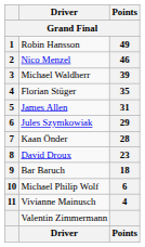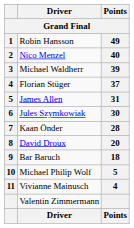Nico Menzel | Points: 46 -> 40
Florian Stüger | Points: 35 -> 37
Jules Szymkowiak | Points: 29 -> 30
David Droux | Points: 23 -> 20
Michael Philip Wolf | Points: 6 -> 5
